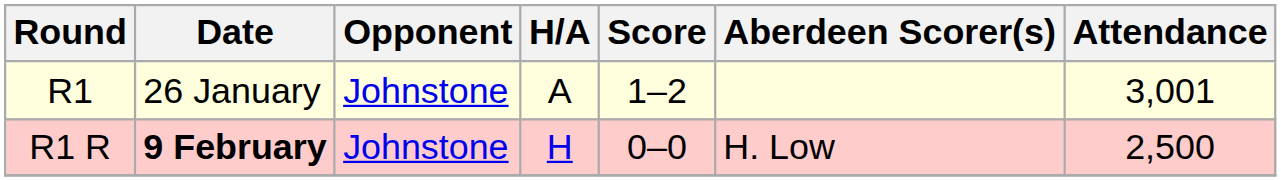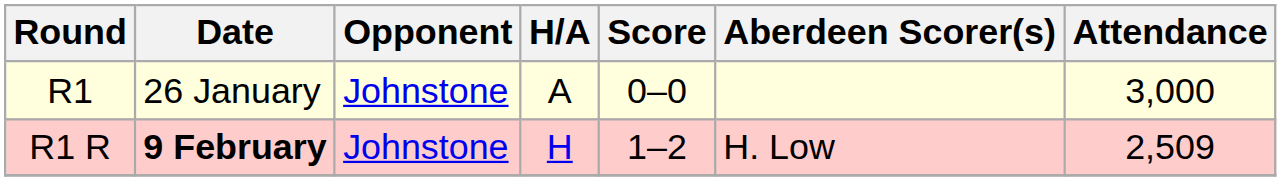R1 | Score: 1–2 -> 0–0
R1 | Attendance: 3,001 -> 3,000
R1 R | Score: 0–0 -> 1–2
R1 R | Attendance: 2,500 -> 2,509
